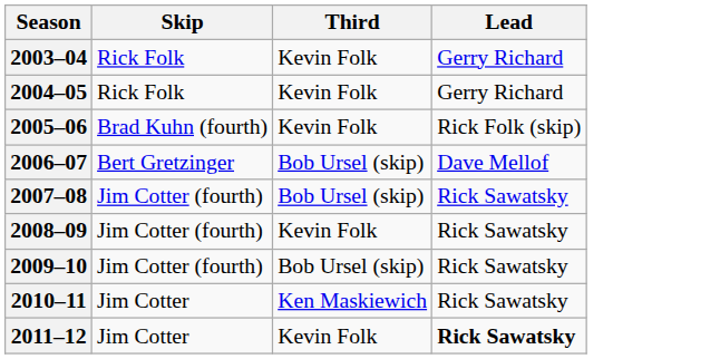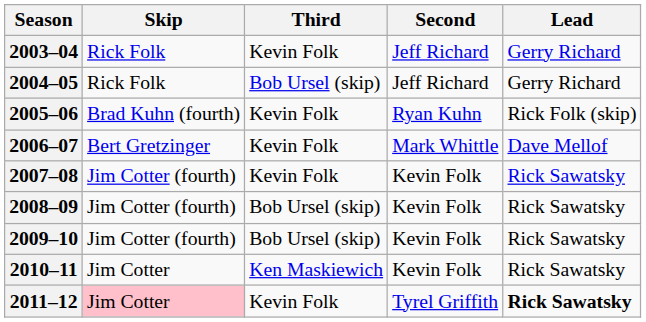+ column: Second | Jeff Richard | Jeff Richard | Ryan Kuhn | Mark Whittle | Kevin Folk | Kevin Folk | Kevin Folk | Kevin Folk | Tyrel Griffith
2004–05 | Third: Kevin Folk -> Bob Ursel (skip)
2006–07 | Third: Bob Ursel (skip) -> Kevin Folk
2007–08 | Third: Bob Ursel (skip) -> Kevin Folk
2008–09 | Third: Kevin Folk -> Bob Ursel (skip)
2011–12 | Skip: no background -> pink background
